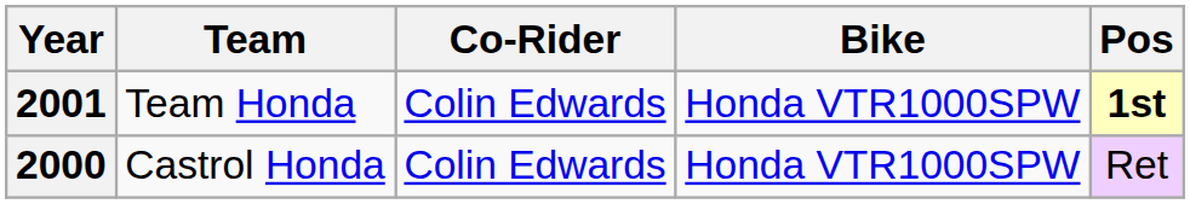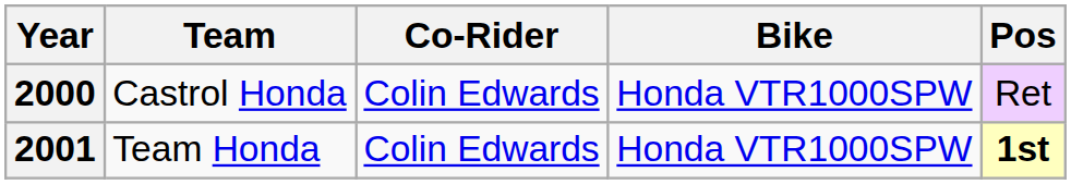rows swapped: 2000 <-> 2001
